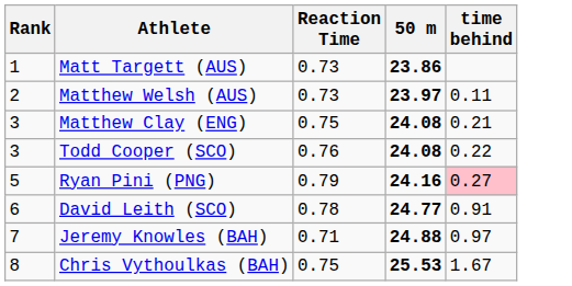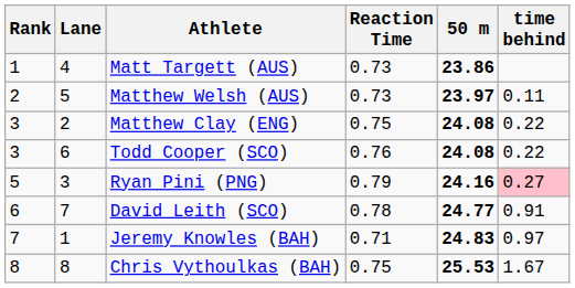+ column: Lane | 4 | 5 | 2 | 6 | 3 | 7 | 1 | 8
Matthew Clay (ENG) | time behind: 0.21 -> 0.22
Jeremy Knowles (BAH) | 50 m: 24.88 -> 24.83
